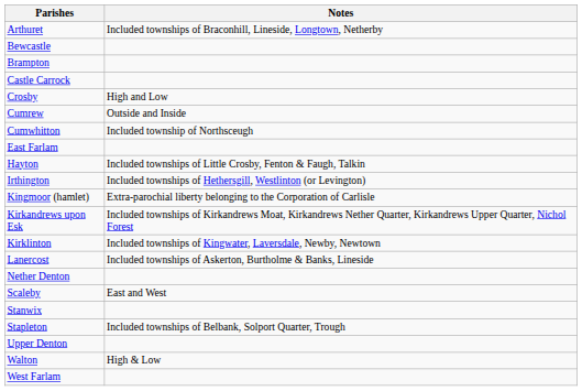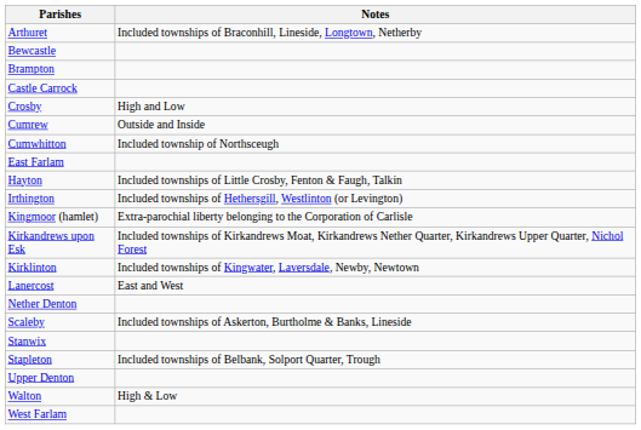Lanercost | Notes: Included townships of Askerton, Burtholme & Banks, Lineside -> East and West
Scaleby | Notes: East and West -> Included townships of Askerton, Burtholme & Banks, Lineside
